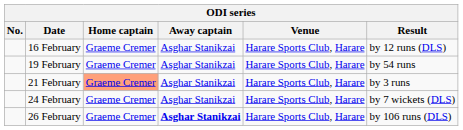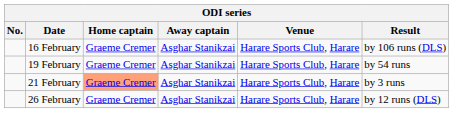16 February | Result: by 12 runs (DLS) -> by 106 runs (DLS)
- row: 24 February | Graeme Cremer | Asghar Stanikzai | Harare Sports Club, Harare | by 7 wickets (DLS)
26 February | Away captain: bold -> normal
26 February | Result: by 106 runs (DLS) -> by 12 runs (DLS)
